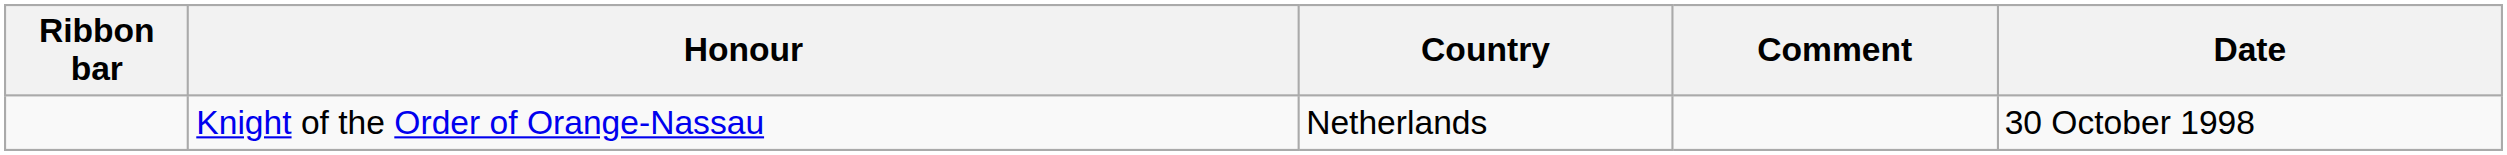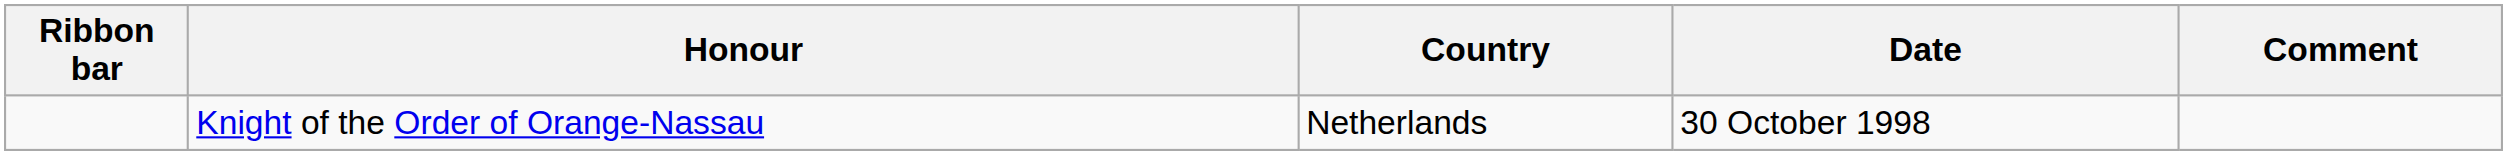columns swapped: Date <-> Comment
